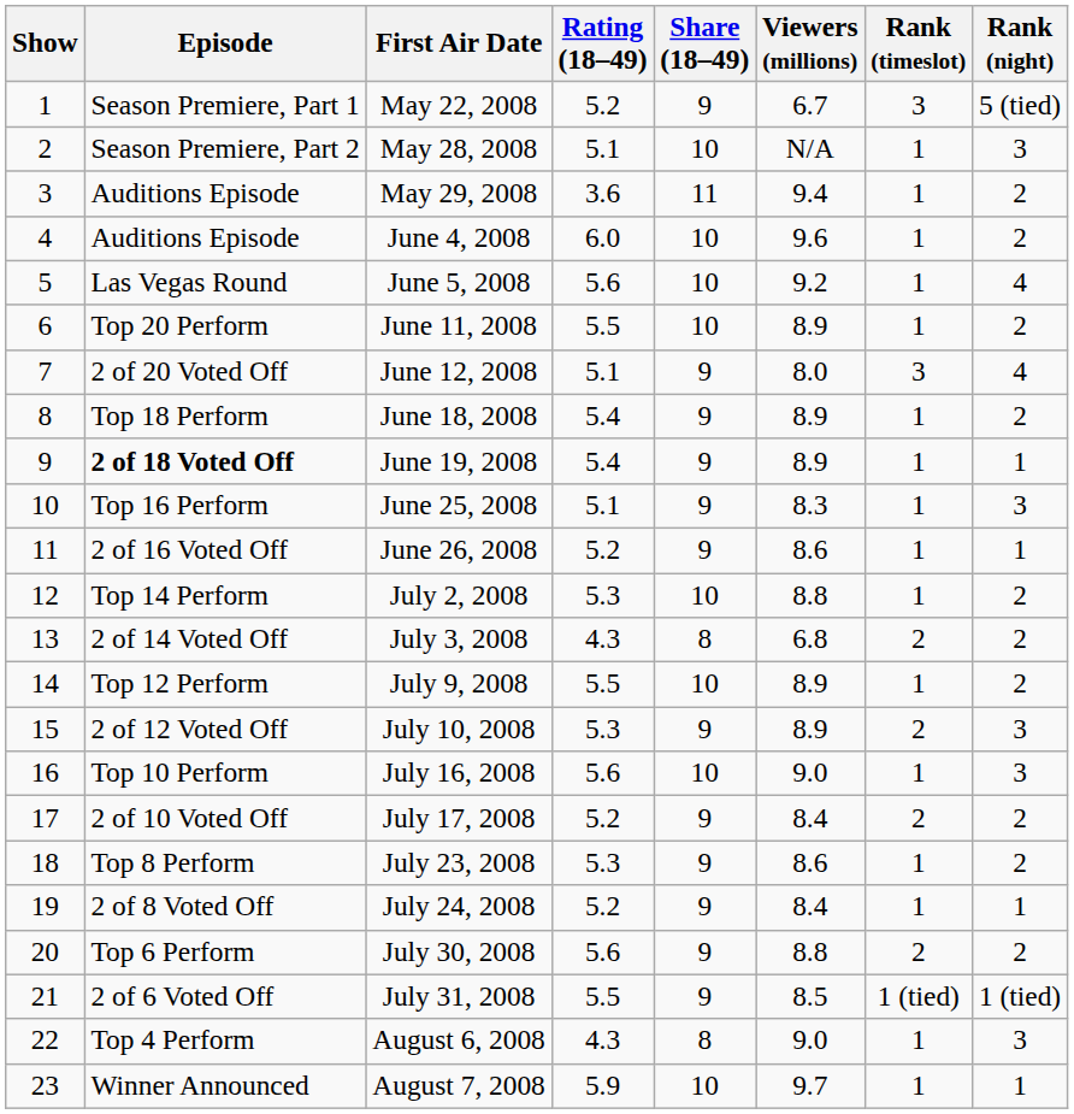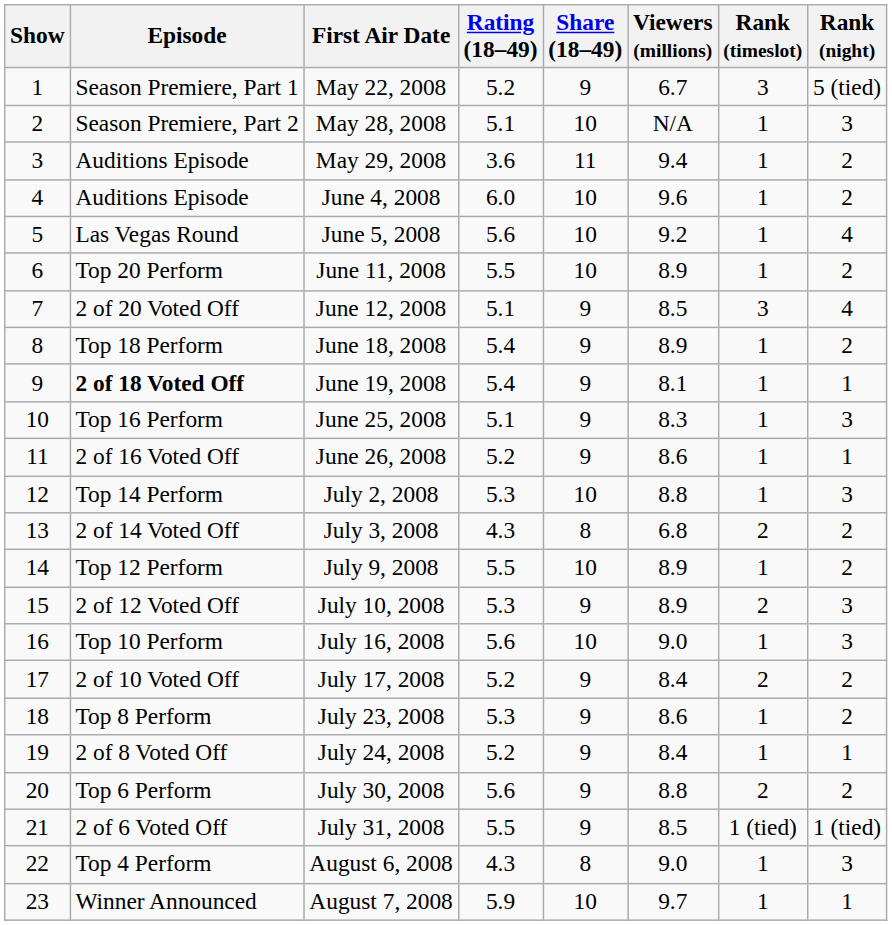June 12, 2008 | Viewers (millions): 8.0 -> 8.5
June 19, 2008 | Viewers (millions): 8.9 -> 8.1
July 2, 2008 | Rank (night): 2 -> 3
